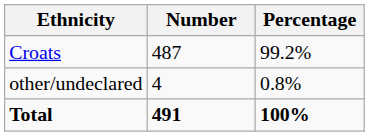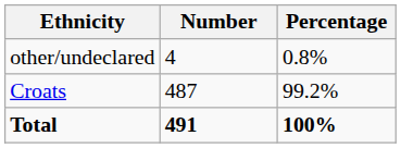rows swapped: Croats <-> other/undeclared
